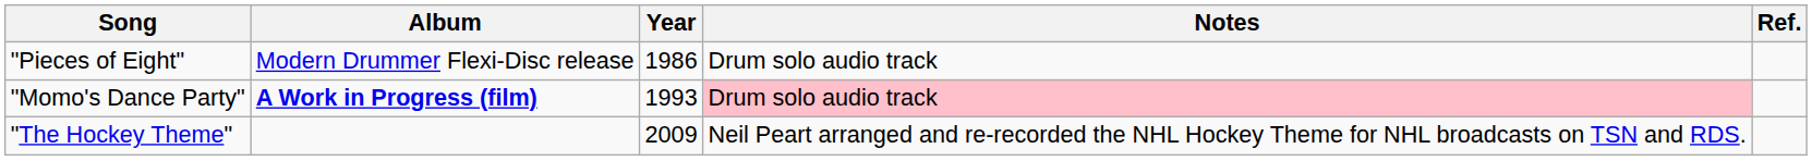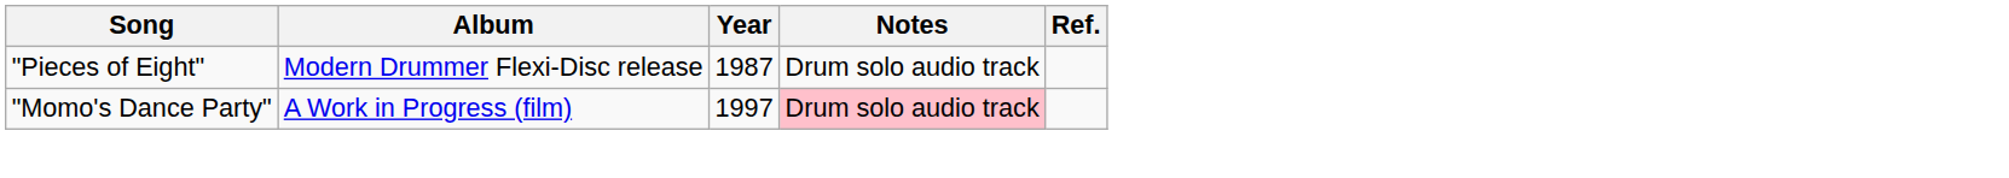"Pieces of Eight" | Year: 1986 -> 1987
"Momo's Dance Party" | Album: bold -> normal
"Momo's Dance Party" | Year: 1993 -> 1997
- row: "The Hockey Theme" | 2009 | Neil Peart arranged and re-recorded the NHL Hockey Theme for NHL broadcasts on TSN and RDS.
